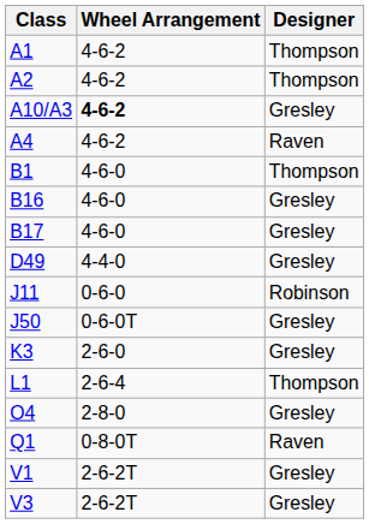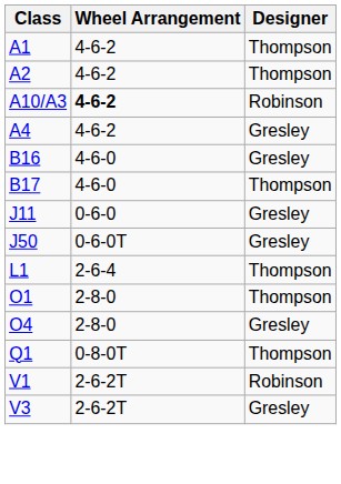A10/A3 | Designer: Gresley -> Robinson
A4 | Designer: Raven -> Gresley
- row: B1 | 4-6-0 | Thompson
B17 | Designer: Gresley -> Thompson
- row: D49 | 4-4-0 | Gresley
J11 | Designer: Robinson -> Gresley
- row: K3 | 2-6-0 | Gresley
+ row: O1 | 2-8-0 | Thompson
Q1 | Designer: Raven -> Thompson
V1 | Designer: Gresley -> Robinson
